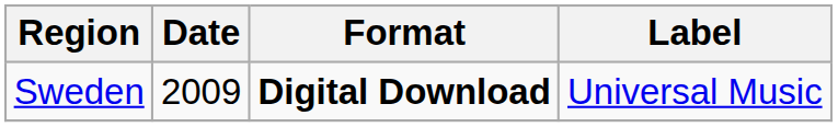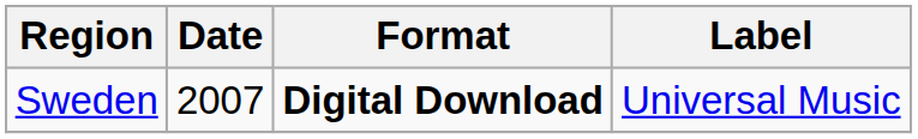Sweden | Date: 2009 -> 2007
